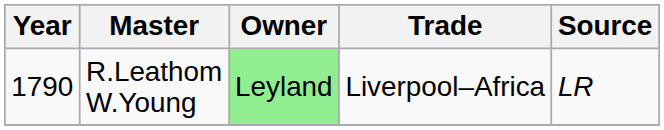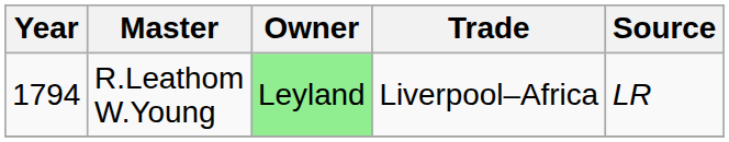R.Leathom W.Young | Year: 1790 -> 1794
